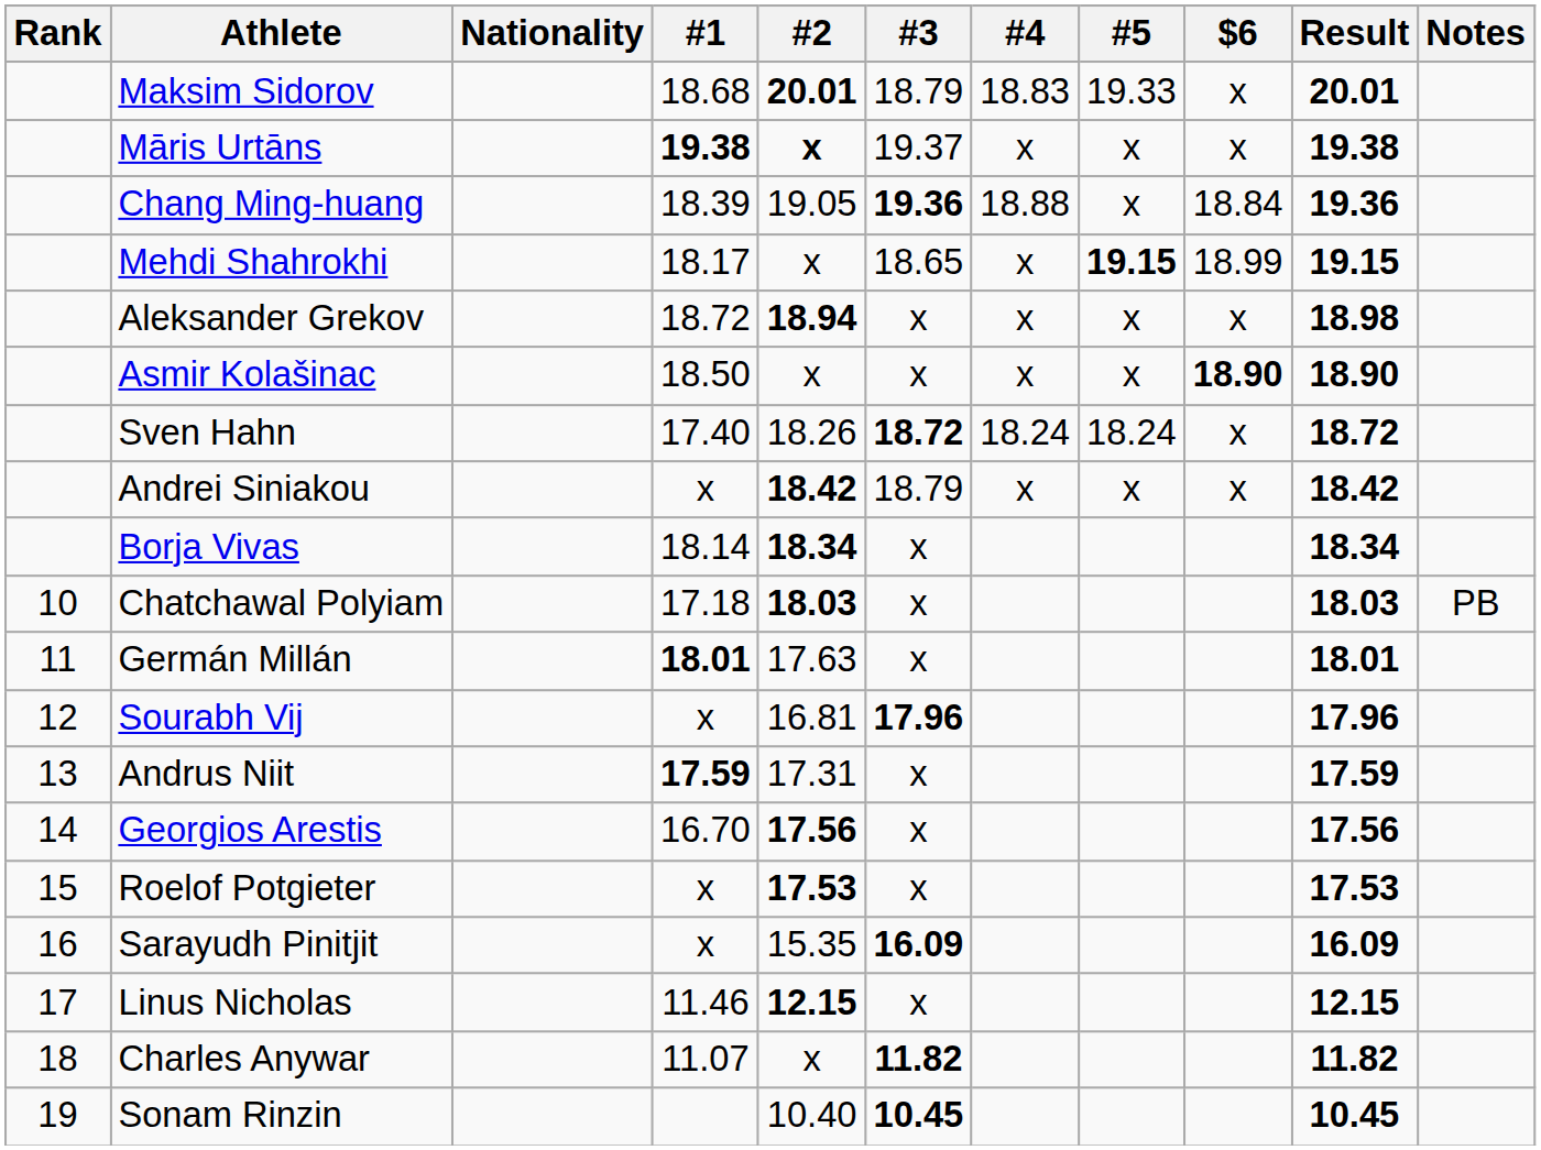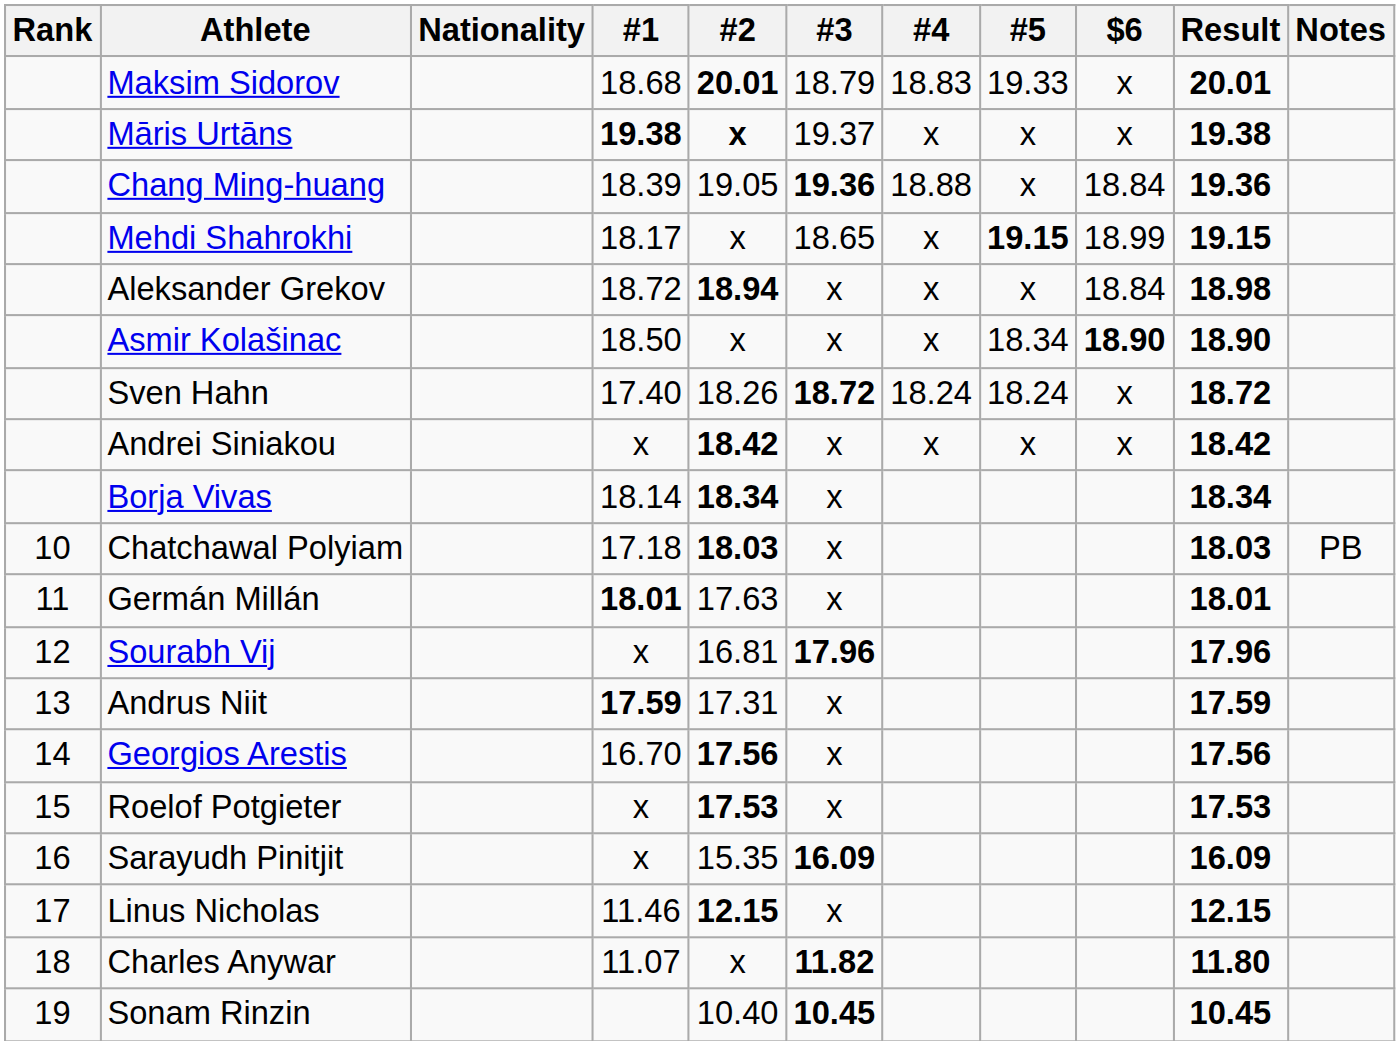Aleksander Grekov | $6: x -> 18.84
Asmir Kolašinac | #5: x -> 18.34
Andrei Siniakou | #3: 18.79 -> x
Charles Anywar | Result: 11.82 -> 11.80
